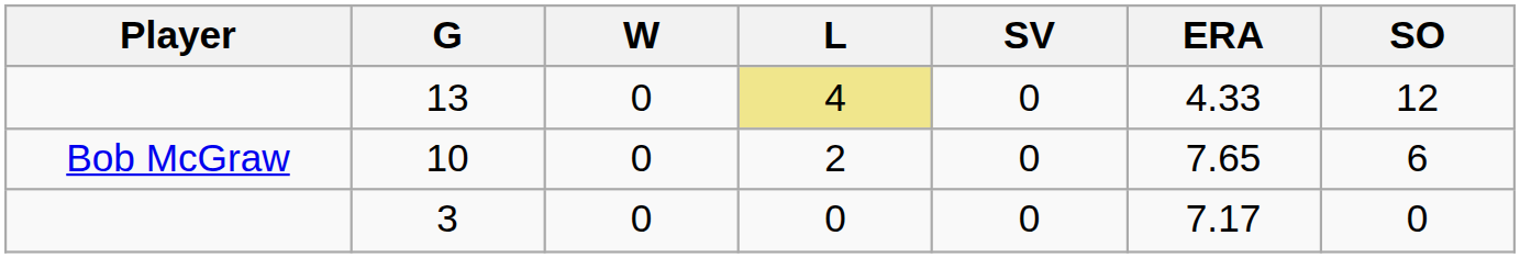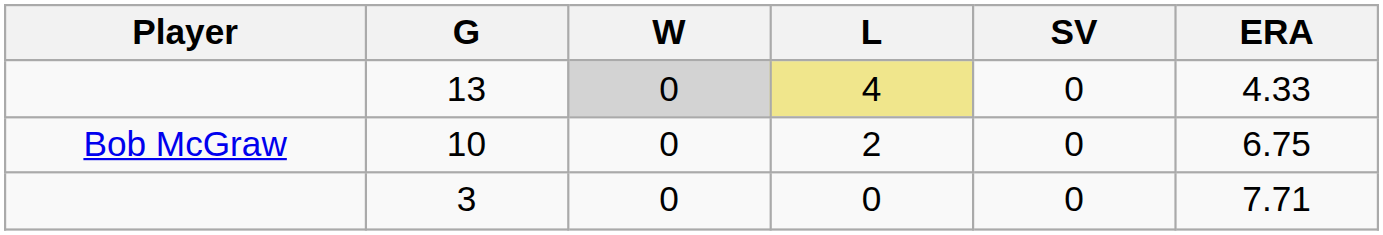- column: SO | 12 | 6 | 0
13 | W: no background -> lightgrey background
10 | ERA: 7.65 -> 6.75
3 | ERA: 7.17 -> 7.71
